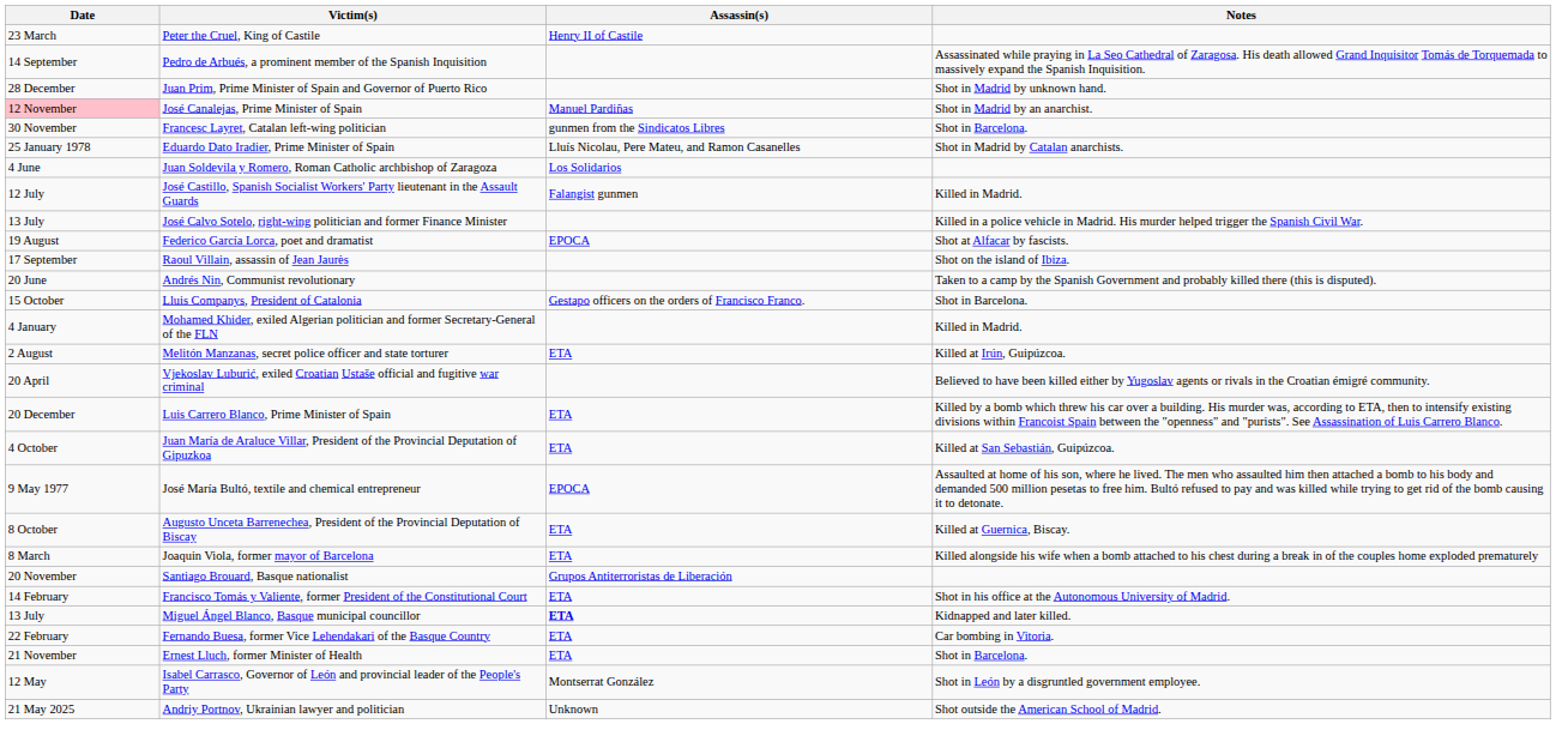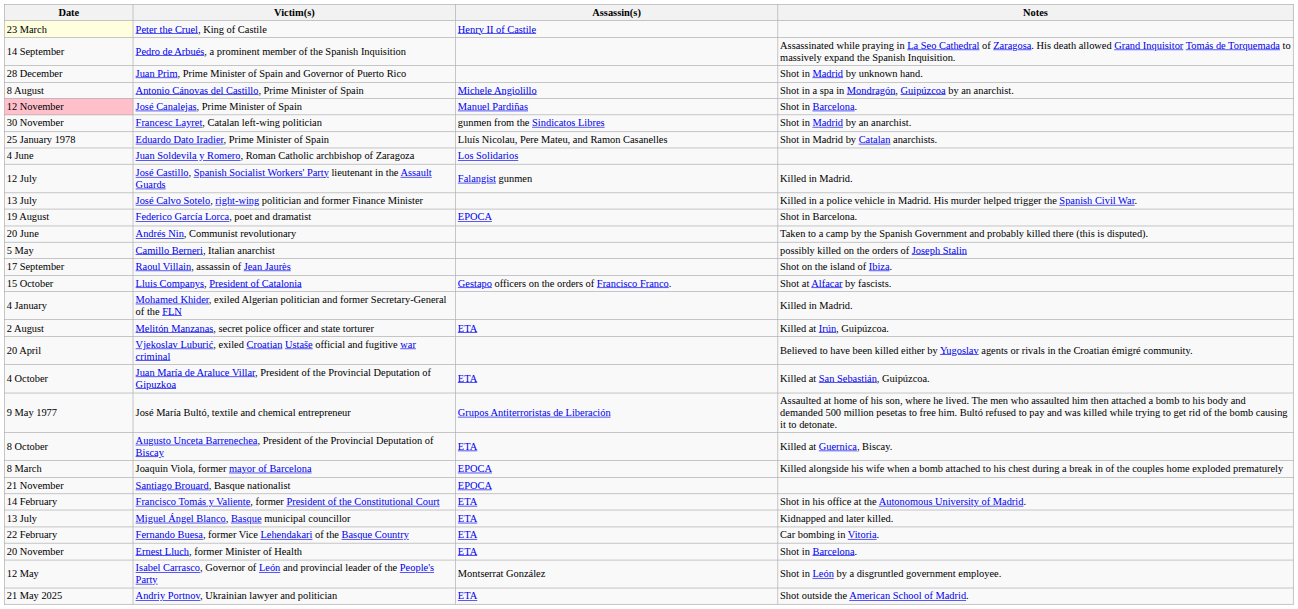Peter the Cruel, King of Castile | Date: no background -> lightyellow background
+ row: 8 August | Antonio Cánovas del Castillo, Prime Minister of Spain | Michele Angiolillo | Shot in a spa in Mondragón, Guipúzcoa by an anarchist.
José Canalejas, Prime Minister of Spain | Notes: Shot in Madrid by an anarchist. -> Shot in Barcelona.
Francesc Layret, Catalan left-wing politician | Notes: Shot in Barcelona. -> Shot in Madrid by an anarchist.
Federico García Lorca, poet and dramatist | Notes: Shot at Alfacar by fascists. -> Shot in Barcelona.
rows swapped: Raoul Villain, assassin of Jean Jaurès <-> Andrés Nin, Communist revolutionary
+ row: 5 May | Camillo Berneri, Italian anarchist | possibly killed on the orders of Joseph Stalin
Lluis Companys, President of Catalonia | Notes: Shot in Barcelona. -> Shot at Alfacar by fascists.
- row: 20 December | Luis Carrero Blanco, Prime Minister of Spain | ETA | Killed by a bomb which threw his car over a building. His murder was, according to ETA, then to intensify existing divisions within Francoist Spain between the "openness" and "purists". See Assassination of Luis Carrero Blanco.
José María Bultó, textile and chemical entrepreneur | Assassin(s): EPOCA -> Grupos Antiterroristas de Liberación
Joaquin Viola, former mayor of Barcelona | Assassin(s): ETA -> EPOCA
Santiago Brouard, Basque nationalist | Date: 20 November -> 21 November
Santiago Brouard, Basque nationalist | Assassin(s): Grupos Antiterroristas de Liberación -> EPOCA
Miguel Ángel Blanco, Basque municipal councillor | Assassin(s): bold -> normal
Ernest Lluch, former Minister of Health | Date: 21 November -> 20 November
Andriy Portnov, Ukrainian lawyer and politician | Assassin(s): Unknown -> ETA
